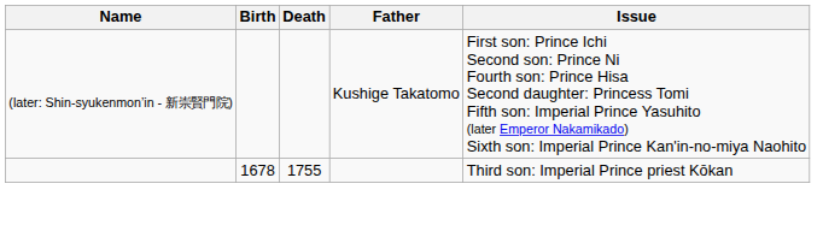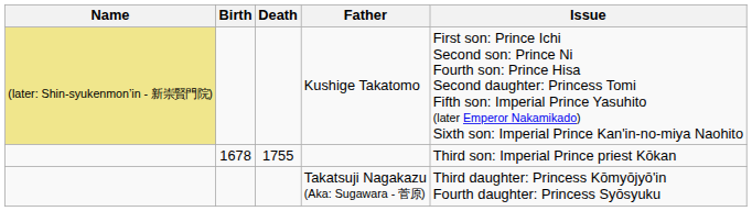Kushige Takatomo | Name: no background -> khaki background
+ row: Takatsuji Nagakazu (Aka: Sugawara - 菅原) | Third daughter: Princess Kōmyōjyō'in Fourth daughter: Princess Syōsyuku
